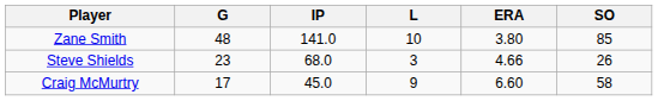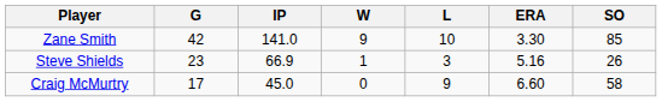+ column: W | 9 | 1 | 0
Zane Smith | G: 48 -> 42
Zane Smith | ERA: 3.80 -> 3.30
Steve Shields | IP: 68.0 -> 66.9
Steve Shields | ERA: 4.66 -> 5.16
